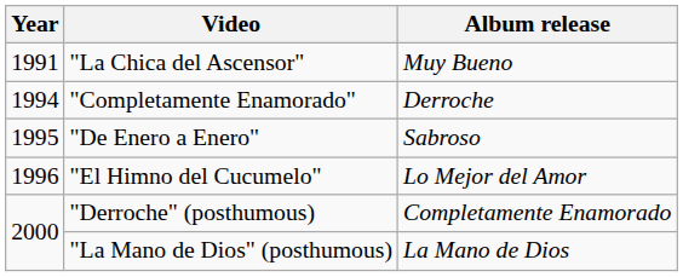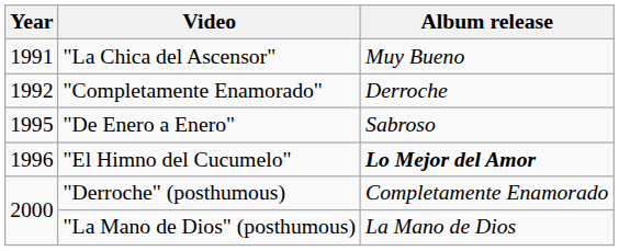"Completamente Enamorado" | Year: 1994 -> 1992
"El Himno del Cucumelo" | Album release: normal -> bold
